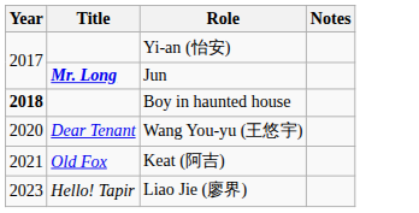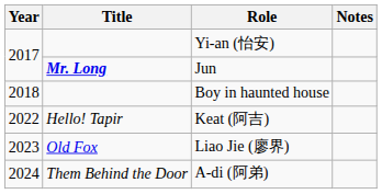Boy in haunted house | Year: bold -> normal
- row: 2020 | Dear Tenant | Wang You-yu (王悠宇)
Keat (阿吉) | Year: 2021 -> 2022
Keat (阿吉) | Title: Old Fox -> Hello! Tapir
Liao Jie (廖界) | Title: Hello! Tapir -> Old Fox
+ row: 2024 | Them Behind the Door | A-di (阿弟)
